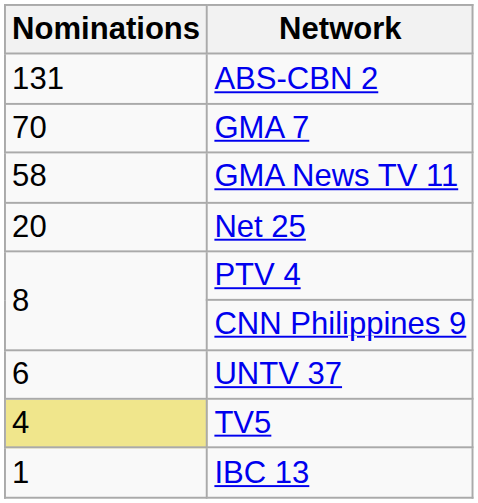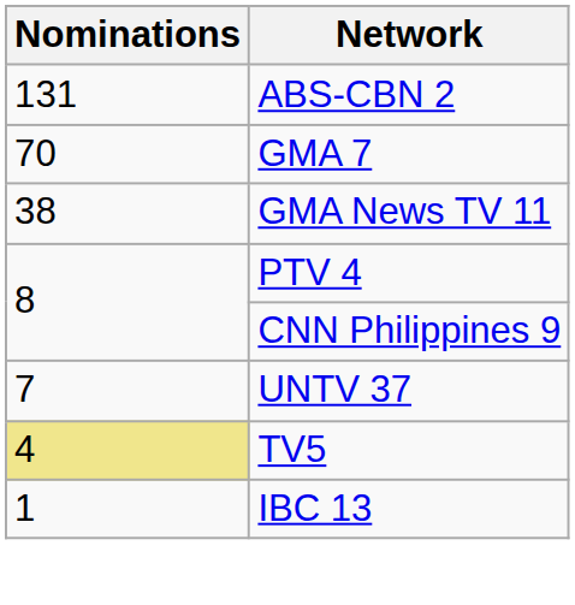GMA News TV 11 | Nominations: 58 -> 38
- row: 20 | Net 25
UNTV 37 | Nominations: 6 -> 7
